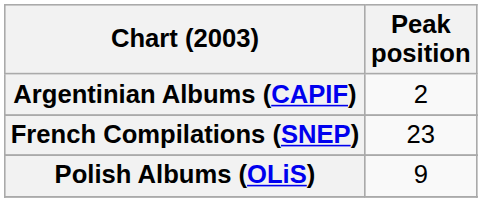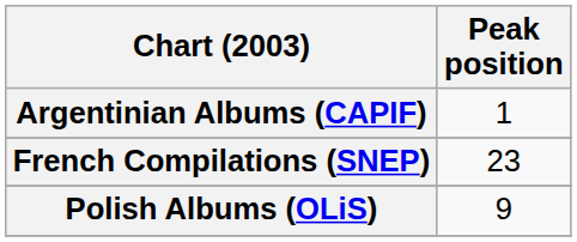Argentinian Albums (CAPIF) | Peak position: 2 -> 1
